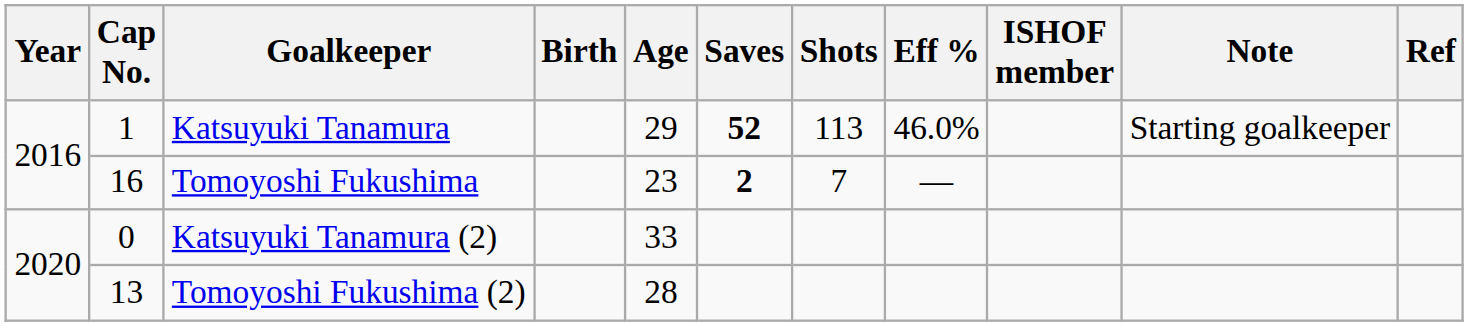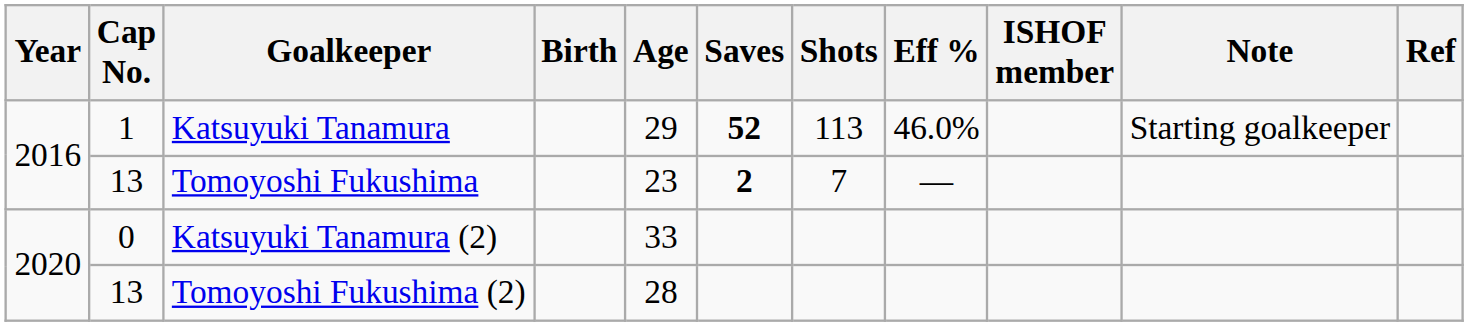Tomoyoshi Fukushima | Cap No.: 16 -> 13
